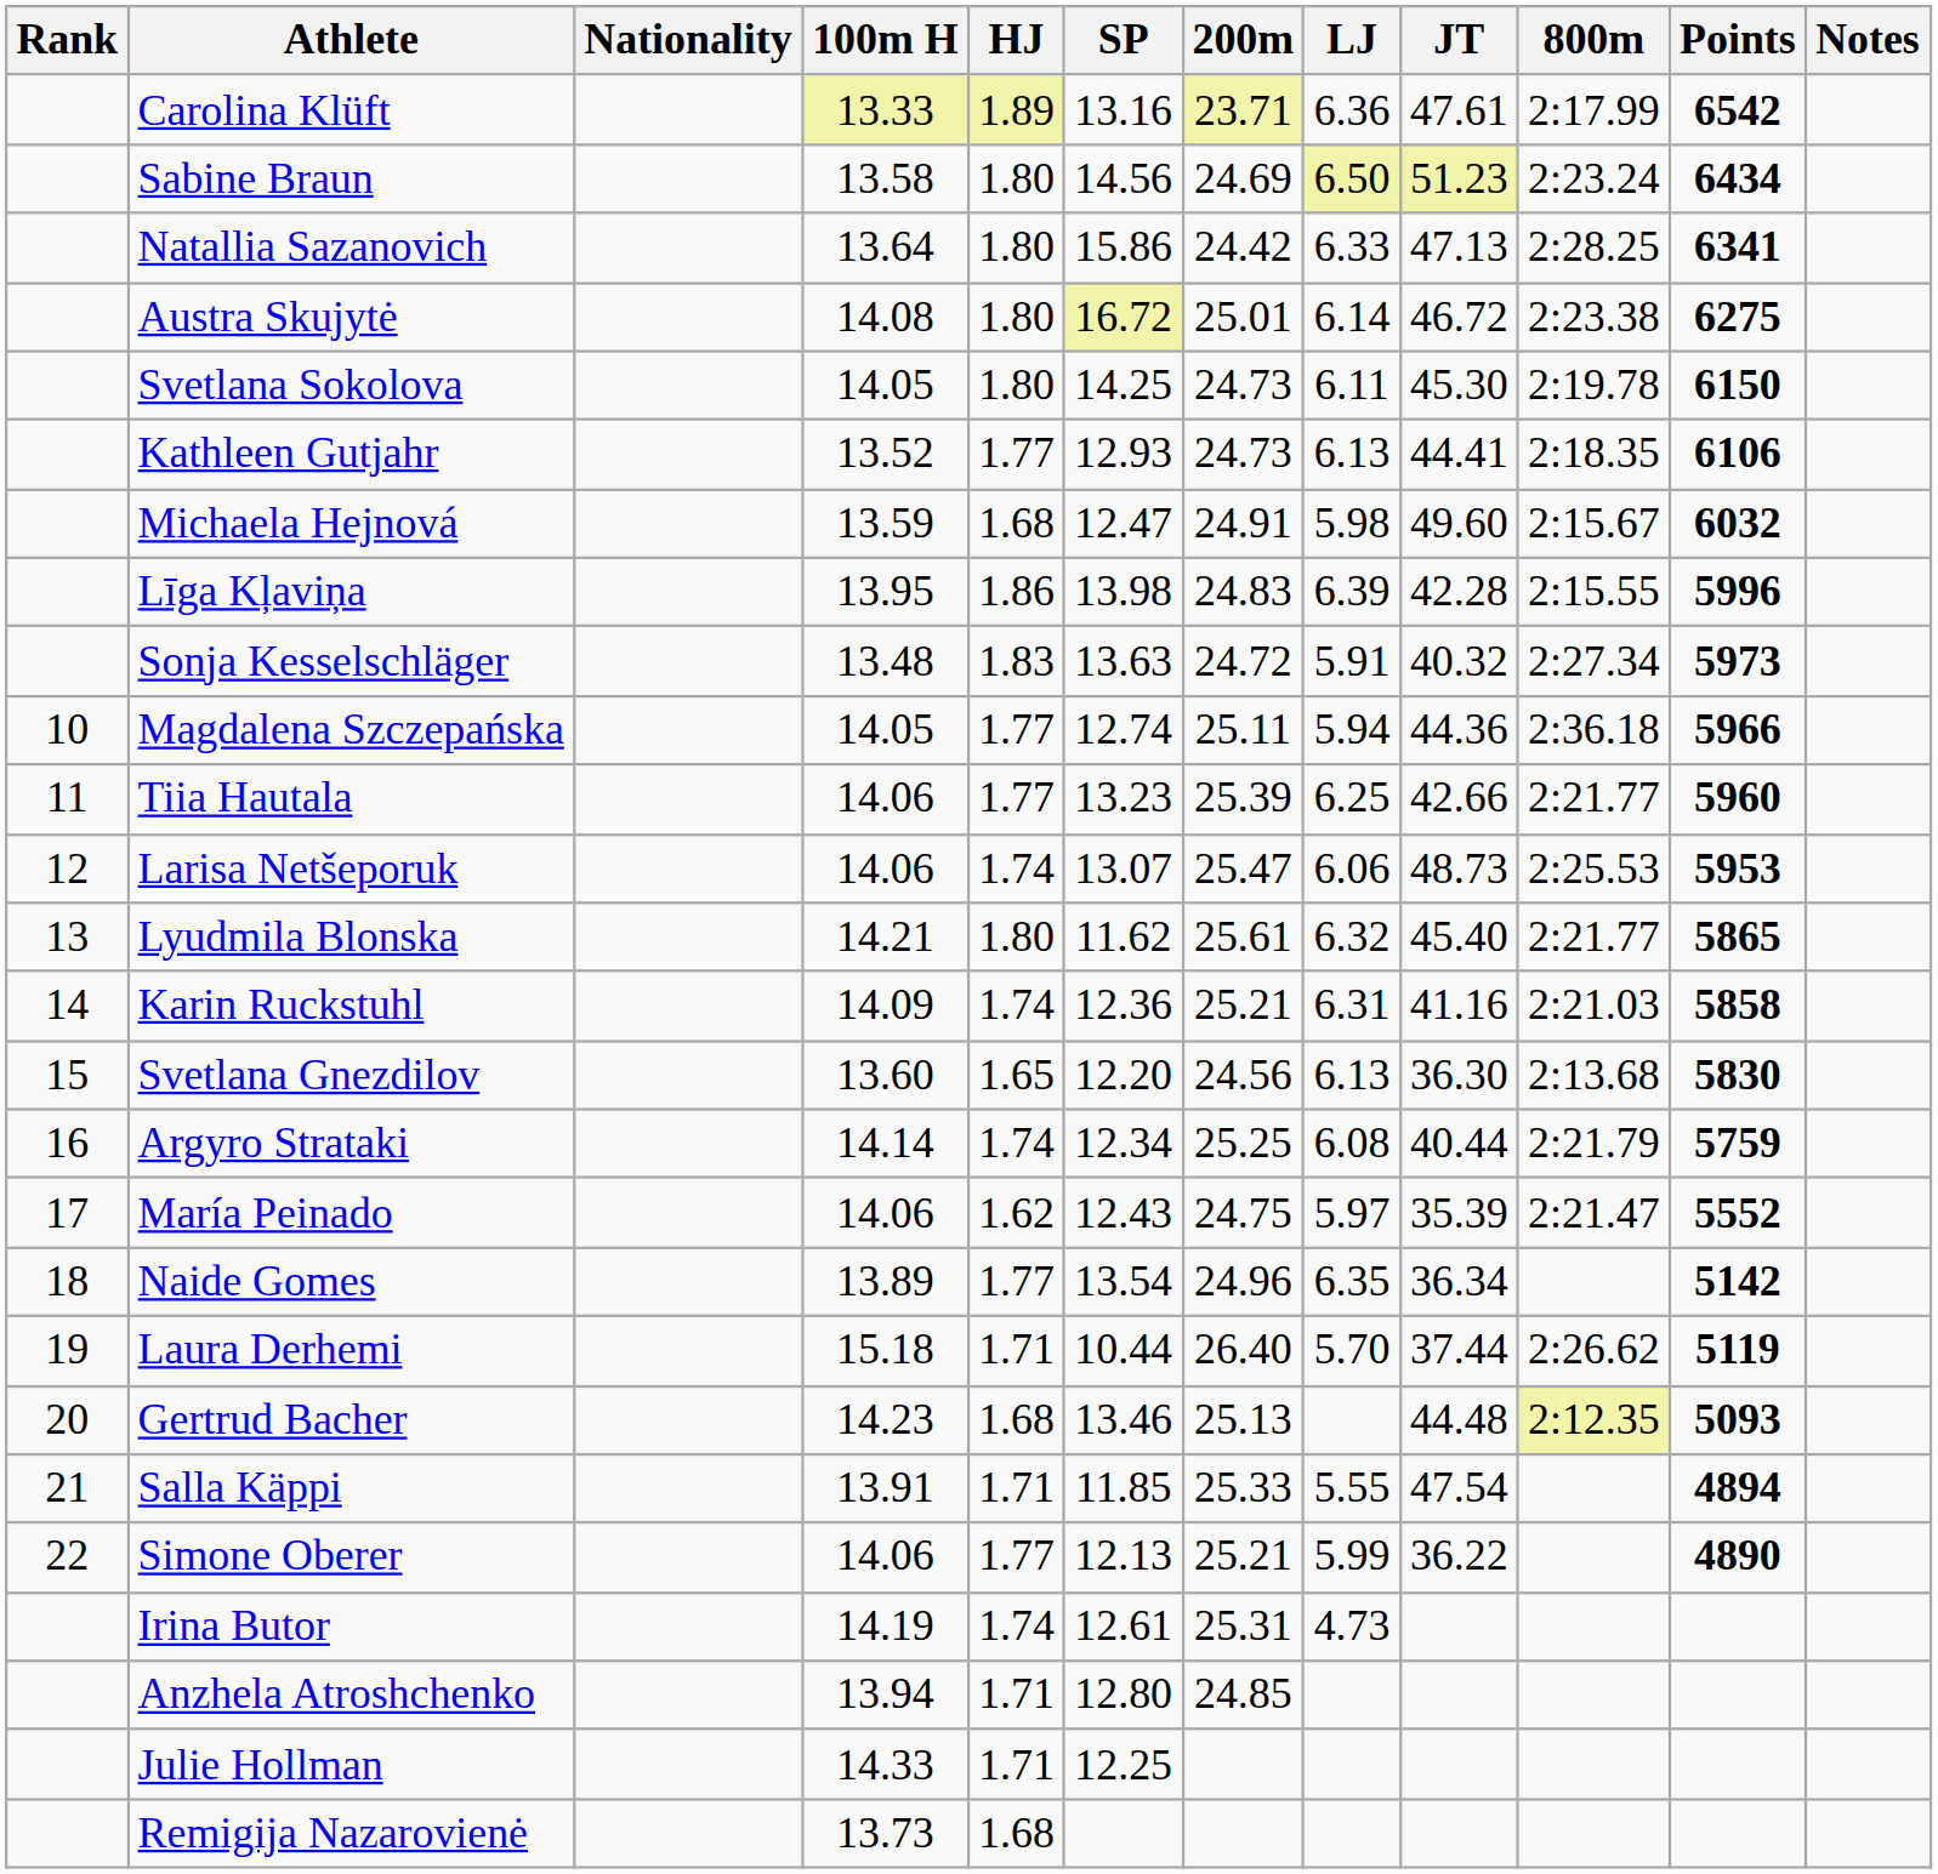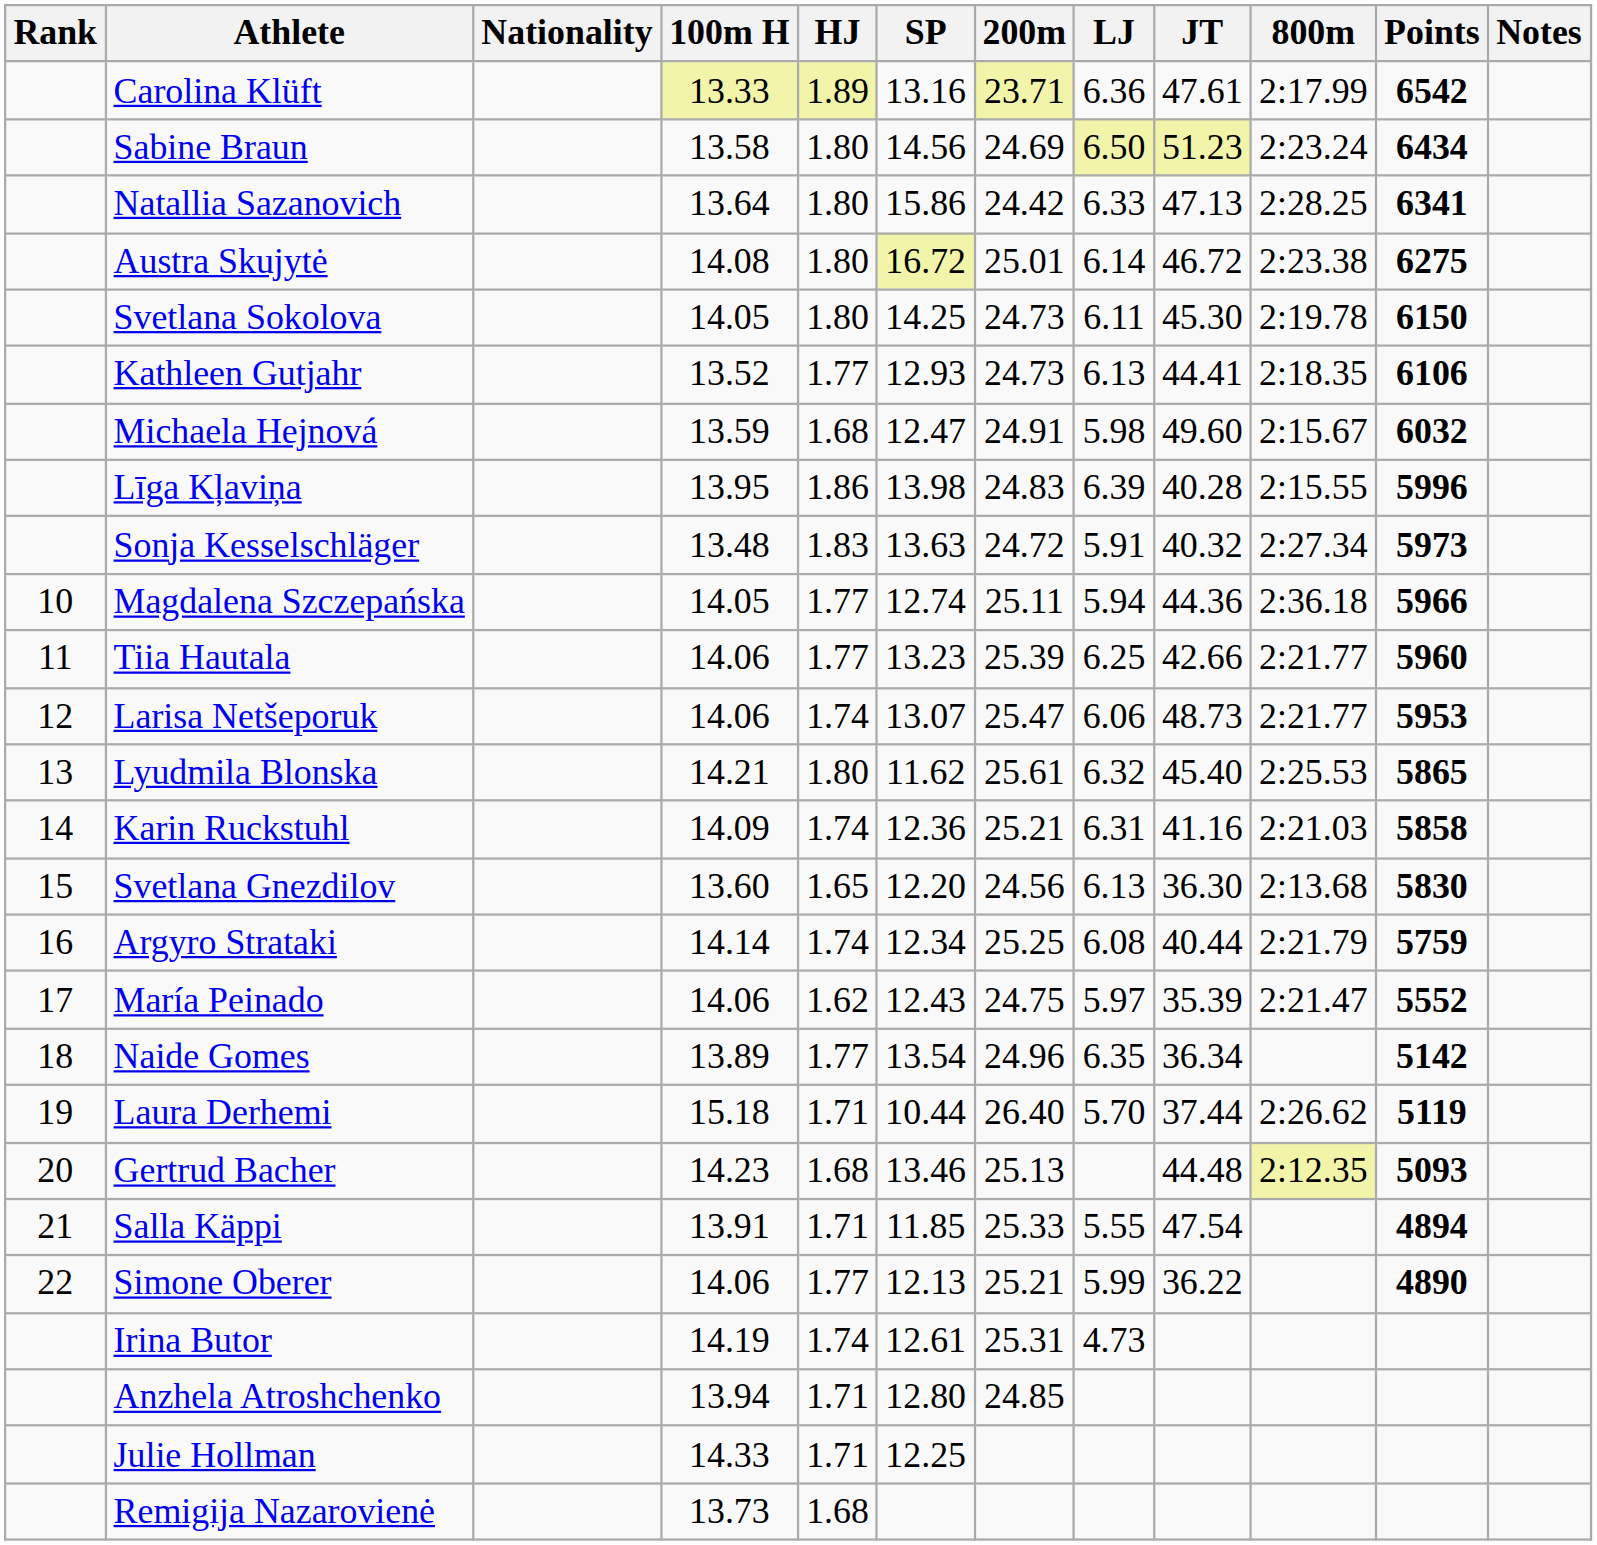Līga Kļaviņa | JT: 42.28 -> 40.28
Larisa Netšeporuk | 800m: 2:25.53 -> 2:21.77
Lyudmila Blonska | 800m: 2:21.77 -> 2:25.53
